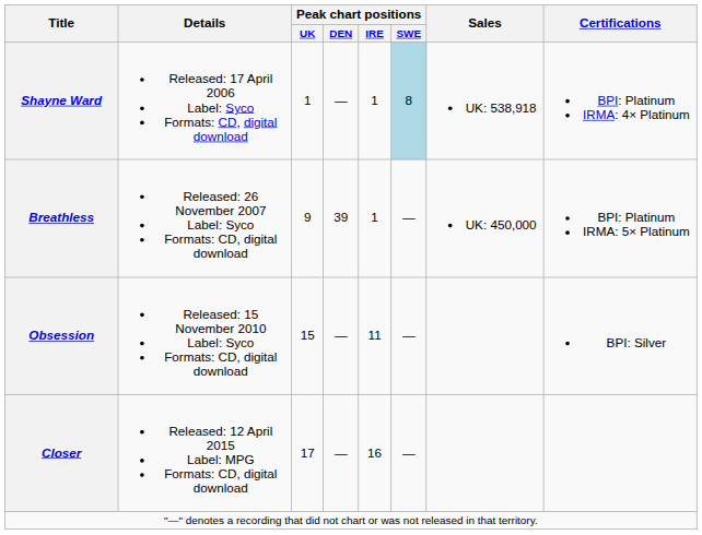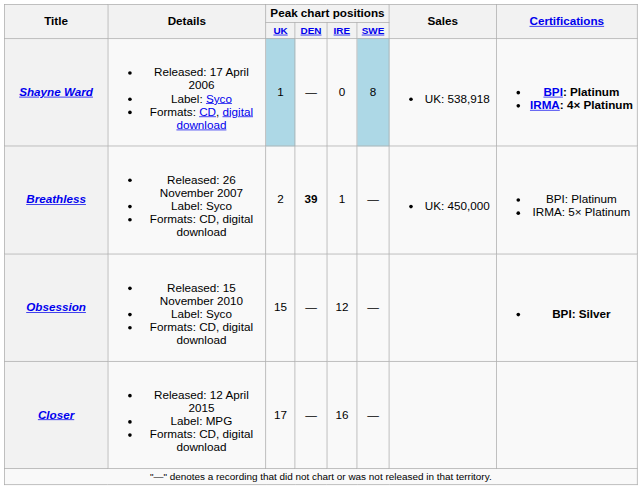Shayne Ward | Peak chart positions / UK: no background -> lightblue background
Shayne Ward | Peak chart positions / IRE: 1 -> 0
Shayne Ward | Certifications: normal -> bold
Breathless | Peak chart positions / UK: 9 -> 2
Breathless | Peak chart positions / DEN: normal -> bold
Obsession | Peak chart positions / IRE: 11 -> 12
Obsession | Certifications: normal -> bold
